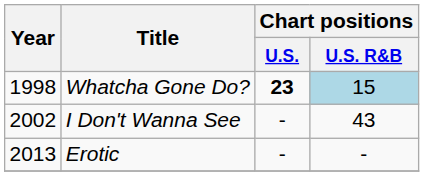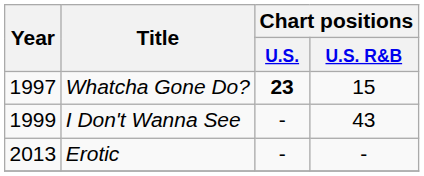Whatcha Gone Do? | Year: 1998 -> 1997
Whatcha Gone Do? | Chart positions / U.S. R&B: lightblue background -> no background
I Don't Wanna See | Year: 2002 -> 1999
